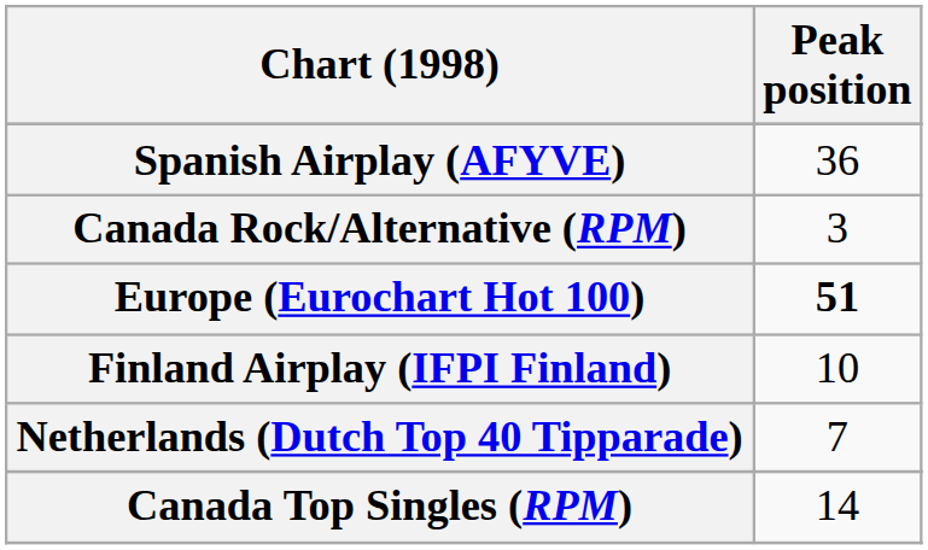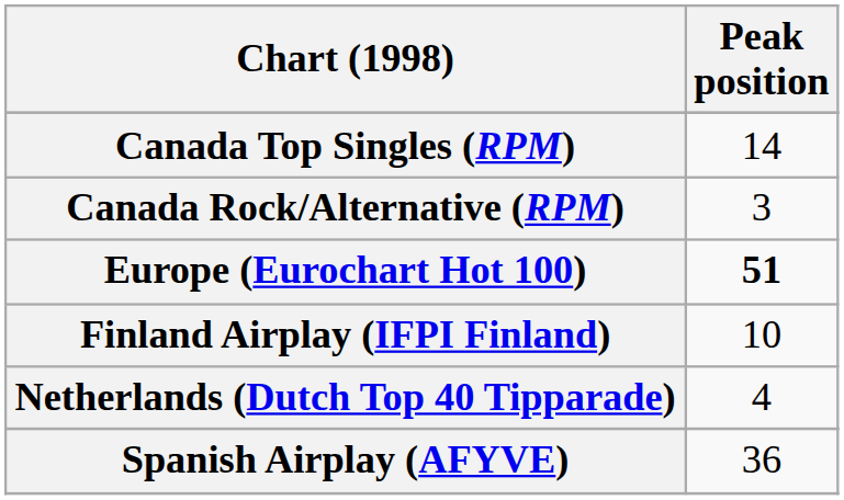rows swapped: Canada Top Singles (RPM) <-> Spanish Airplay (AFYVE)
Netherlands (Dutch Top 40 Tipparade) | Peak position: 7 -> 4
